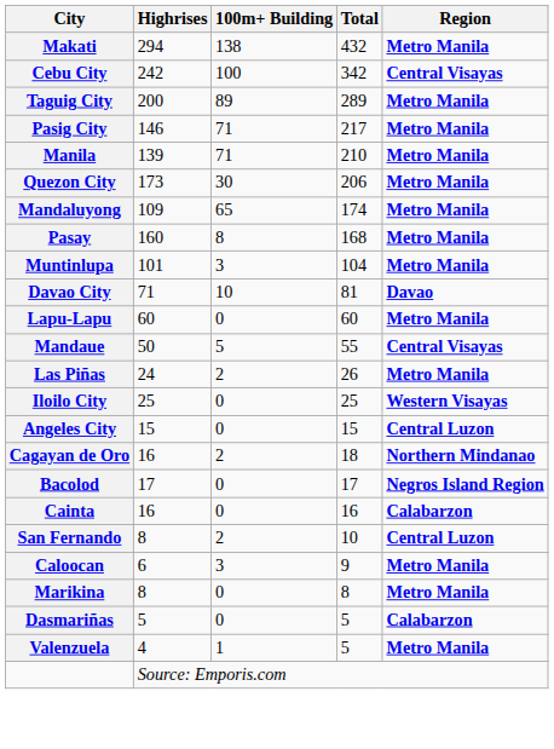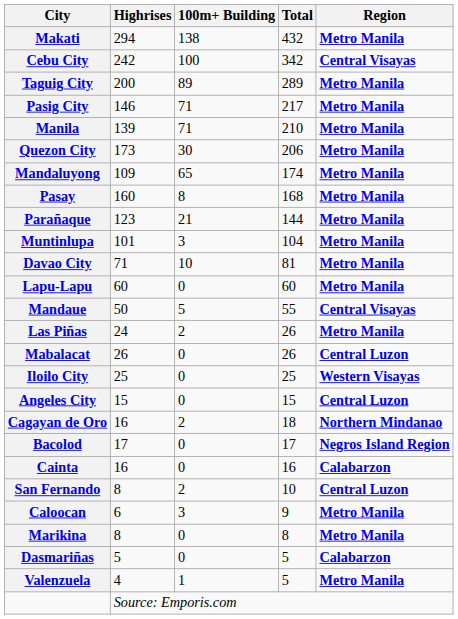+ row: Parañaque | 123 | 21 | 144 | Metro Manila
Davao City | Region: Davao -> Metro Manila
+ row: Mabalacat | 26 | 0 | 26 | Central Luzon
